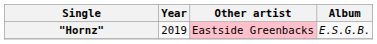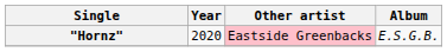"Hornz" | Year: 2019 -> 2020
